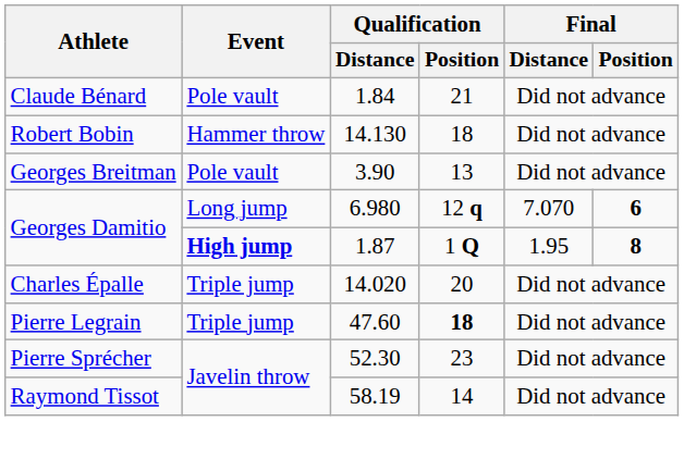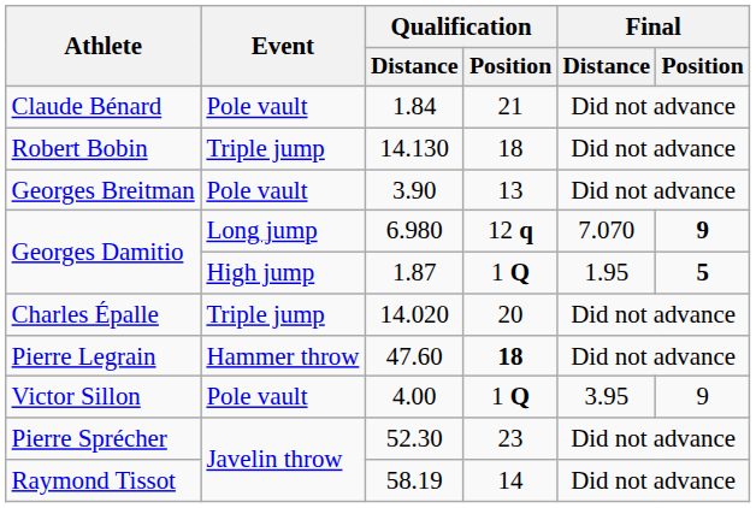Robert Bobin | Event: Hammer throw -> Triple jump
Georges Damitio / 6.980 | Final / Position: 6 -> 9
Georges Damitio / 1.87 | Event: bold -> normal
Georges Damitio / 1.87 | Final / Position: 8 -> 5
Pierre Legrain | Event: Triple jump -> Hammer throw
+ row: Victor Sillon | Pole vault | 4.00 | 1 Q | 3.95 | 9
